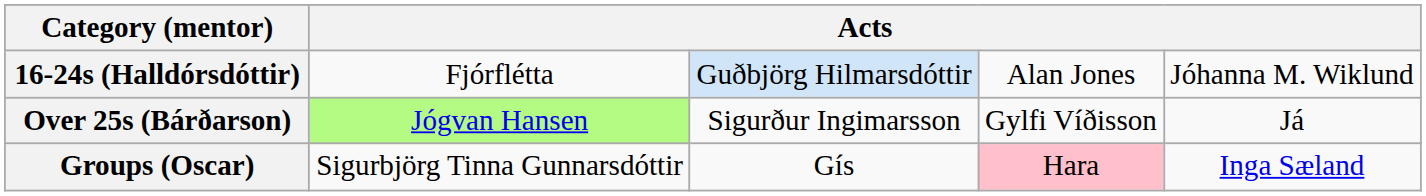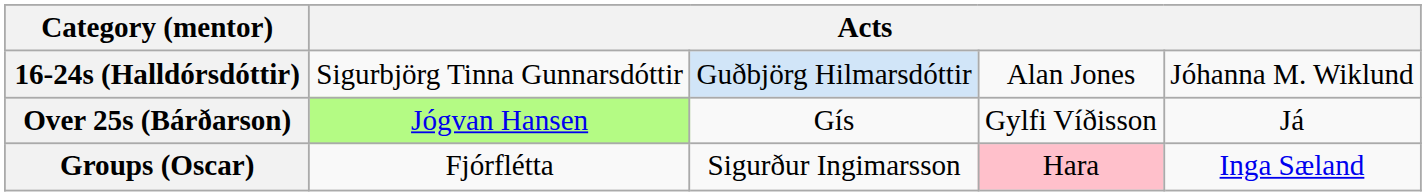16-24s (Halldórsdóttir) | column 2: Fjórflétta -> Sigurbjörg Tinna Gunnarsdóttir
Over 25s (Bárðarson) | column 3: Sigurður Ingimarsson -> Gís
Groups (Oscar) | column 2: Sigurbjörg Tinna Gunnarsdóttir -> Fjórflétta
Groups (Oscar) | column 3: Gís -> Sigurður Ingimarsson
